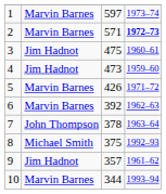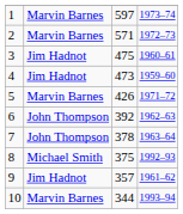2 | column 4: bold -> normal
6 | column 2: Marvin Barnes -> John Thompson
